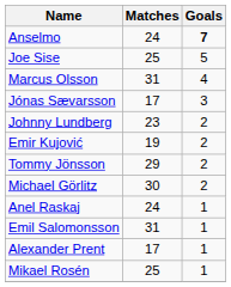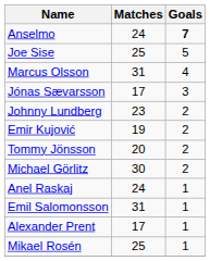Tommy Jönsson | Matches: 29 -> 20
